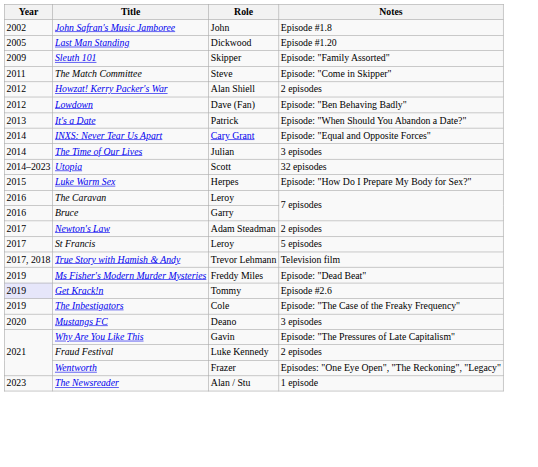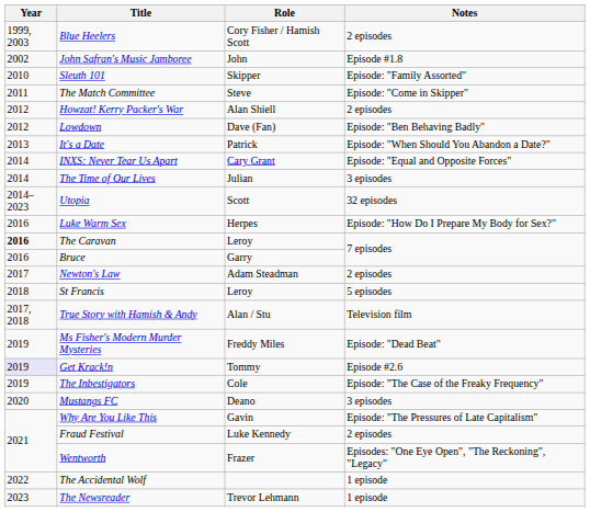+ row: 1999, 2003 | Blue Heelers | Cory Fisher / Hamish Scott | 2 episodes
- row: 2005 | Last Man Standing | Dickwood | Episode #1.20
Sleuth 101 | Year: 2009 -> 2010
Luke Warm Sex | Year: 2015 -> 2016
The Caravan | Year: normal -> bold
St Francis | Year: 2017 -> 2018
True Story with Hamish & Andy | Role: Trevor Lehmann -> Alan / Stu
+ row: 2022 | The Accidental Wolf | 1 episode
The Newsreader | Role: Alan / Stu -> Trevor Lehmann
